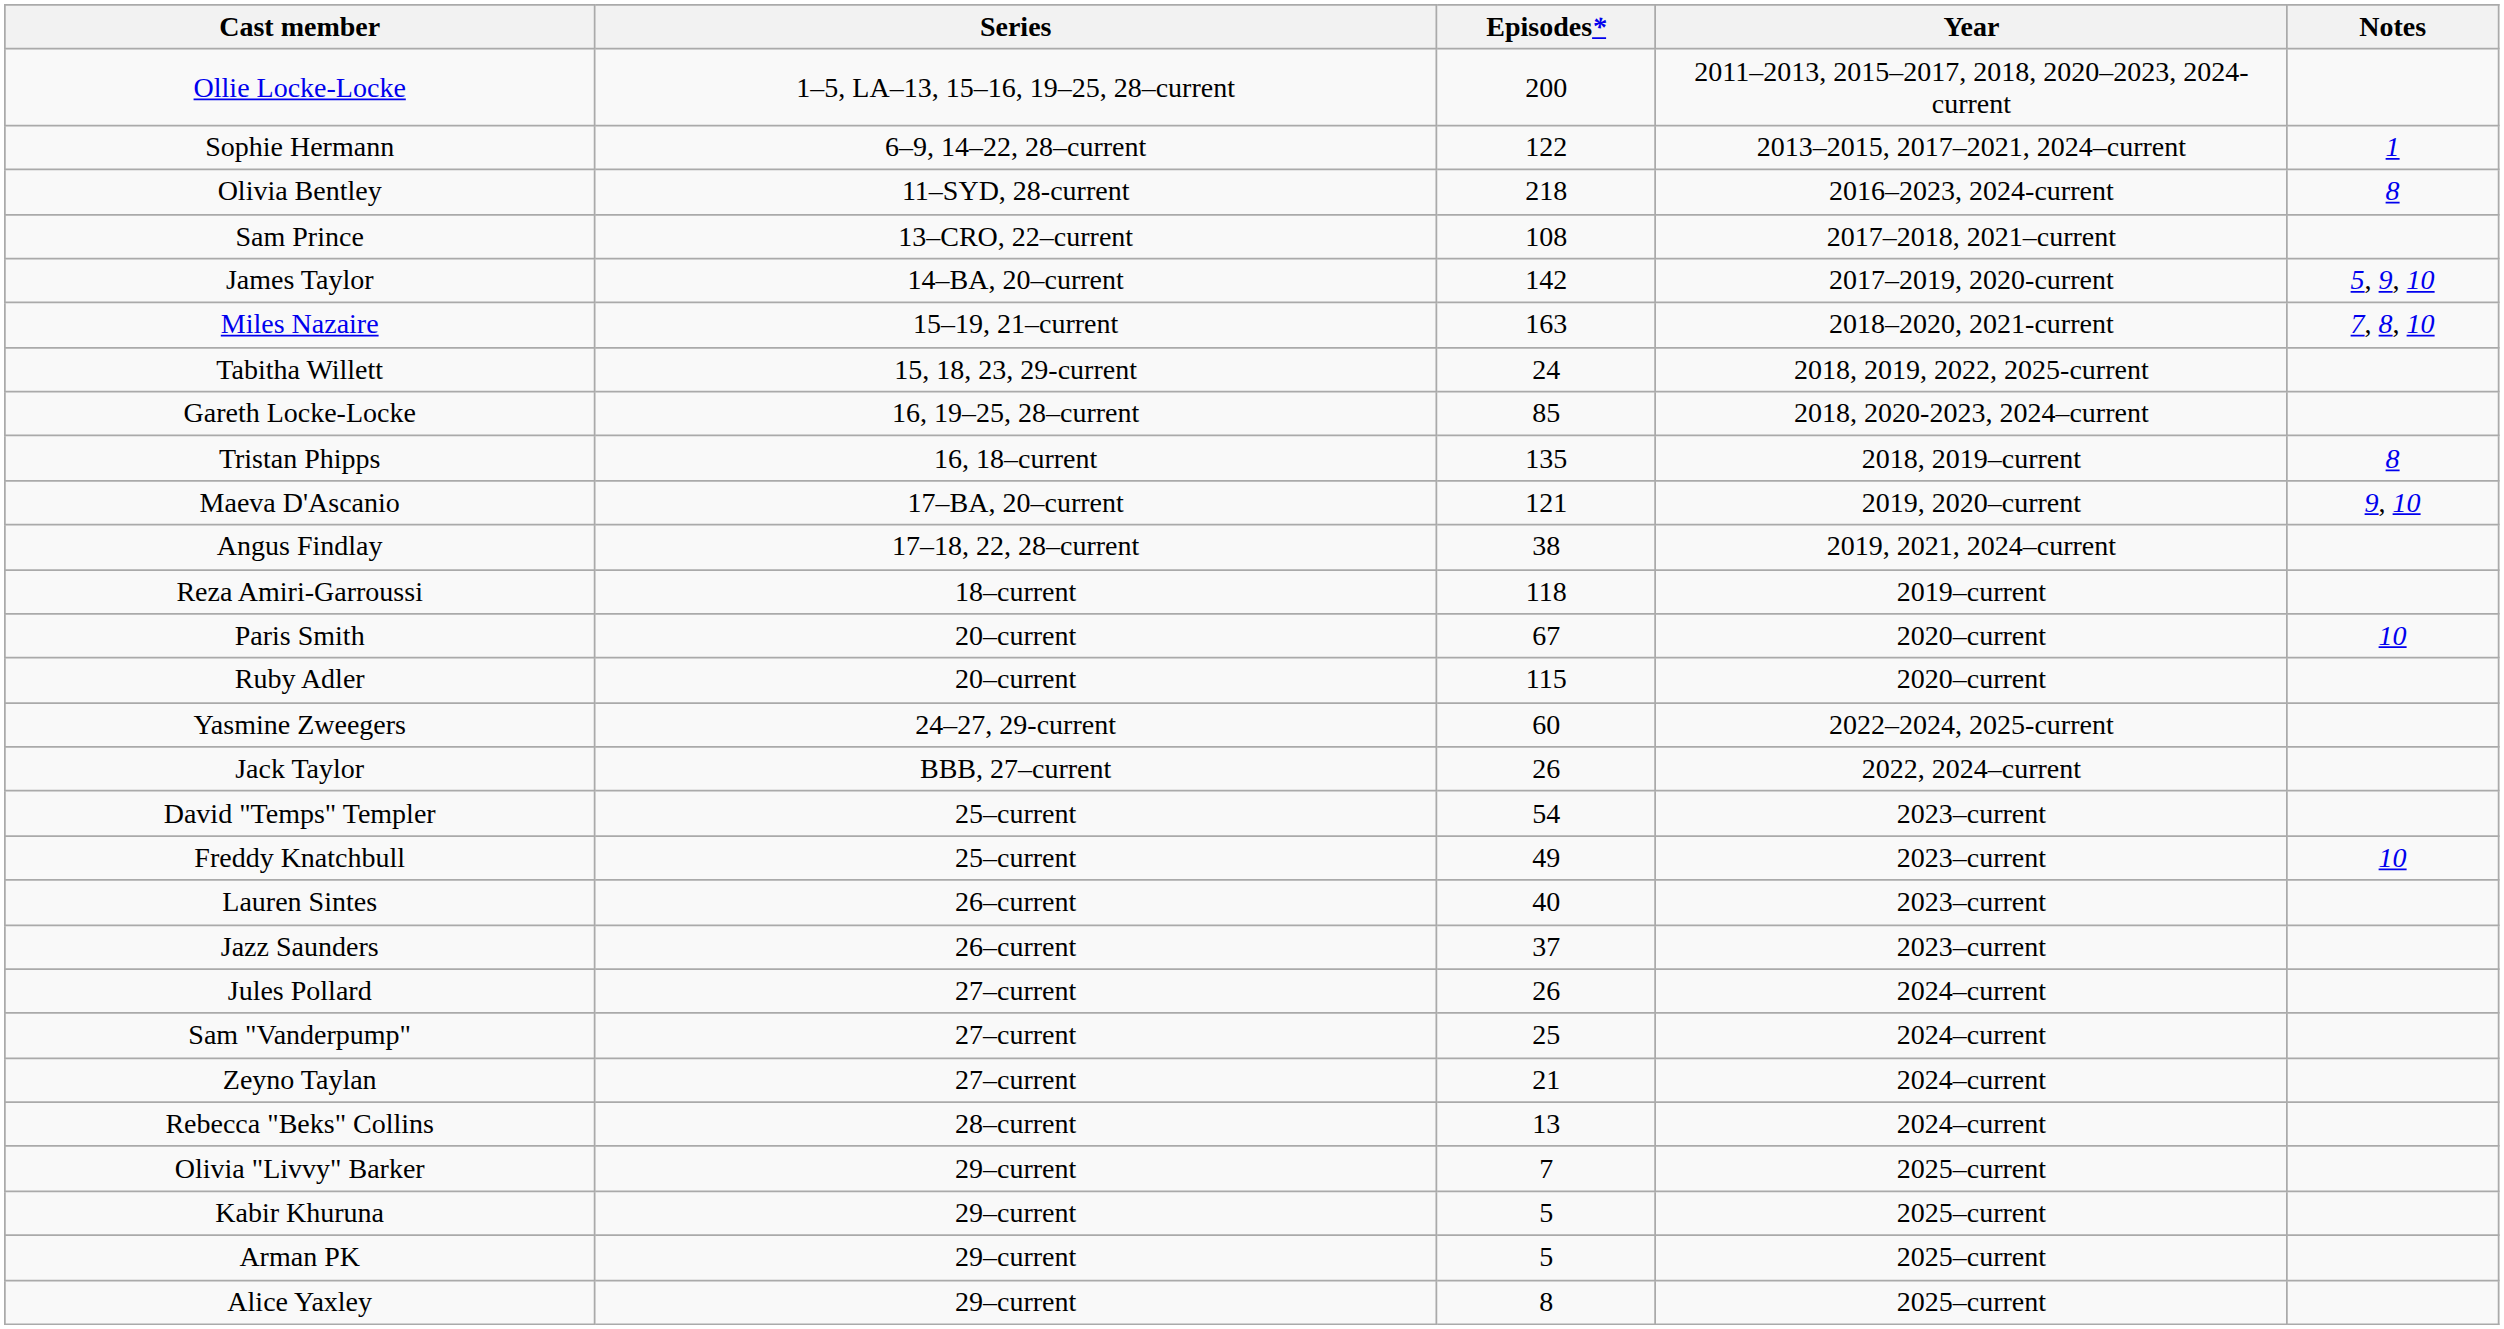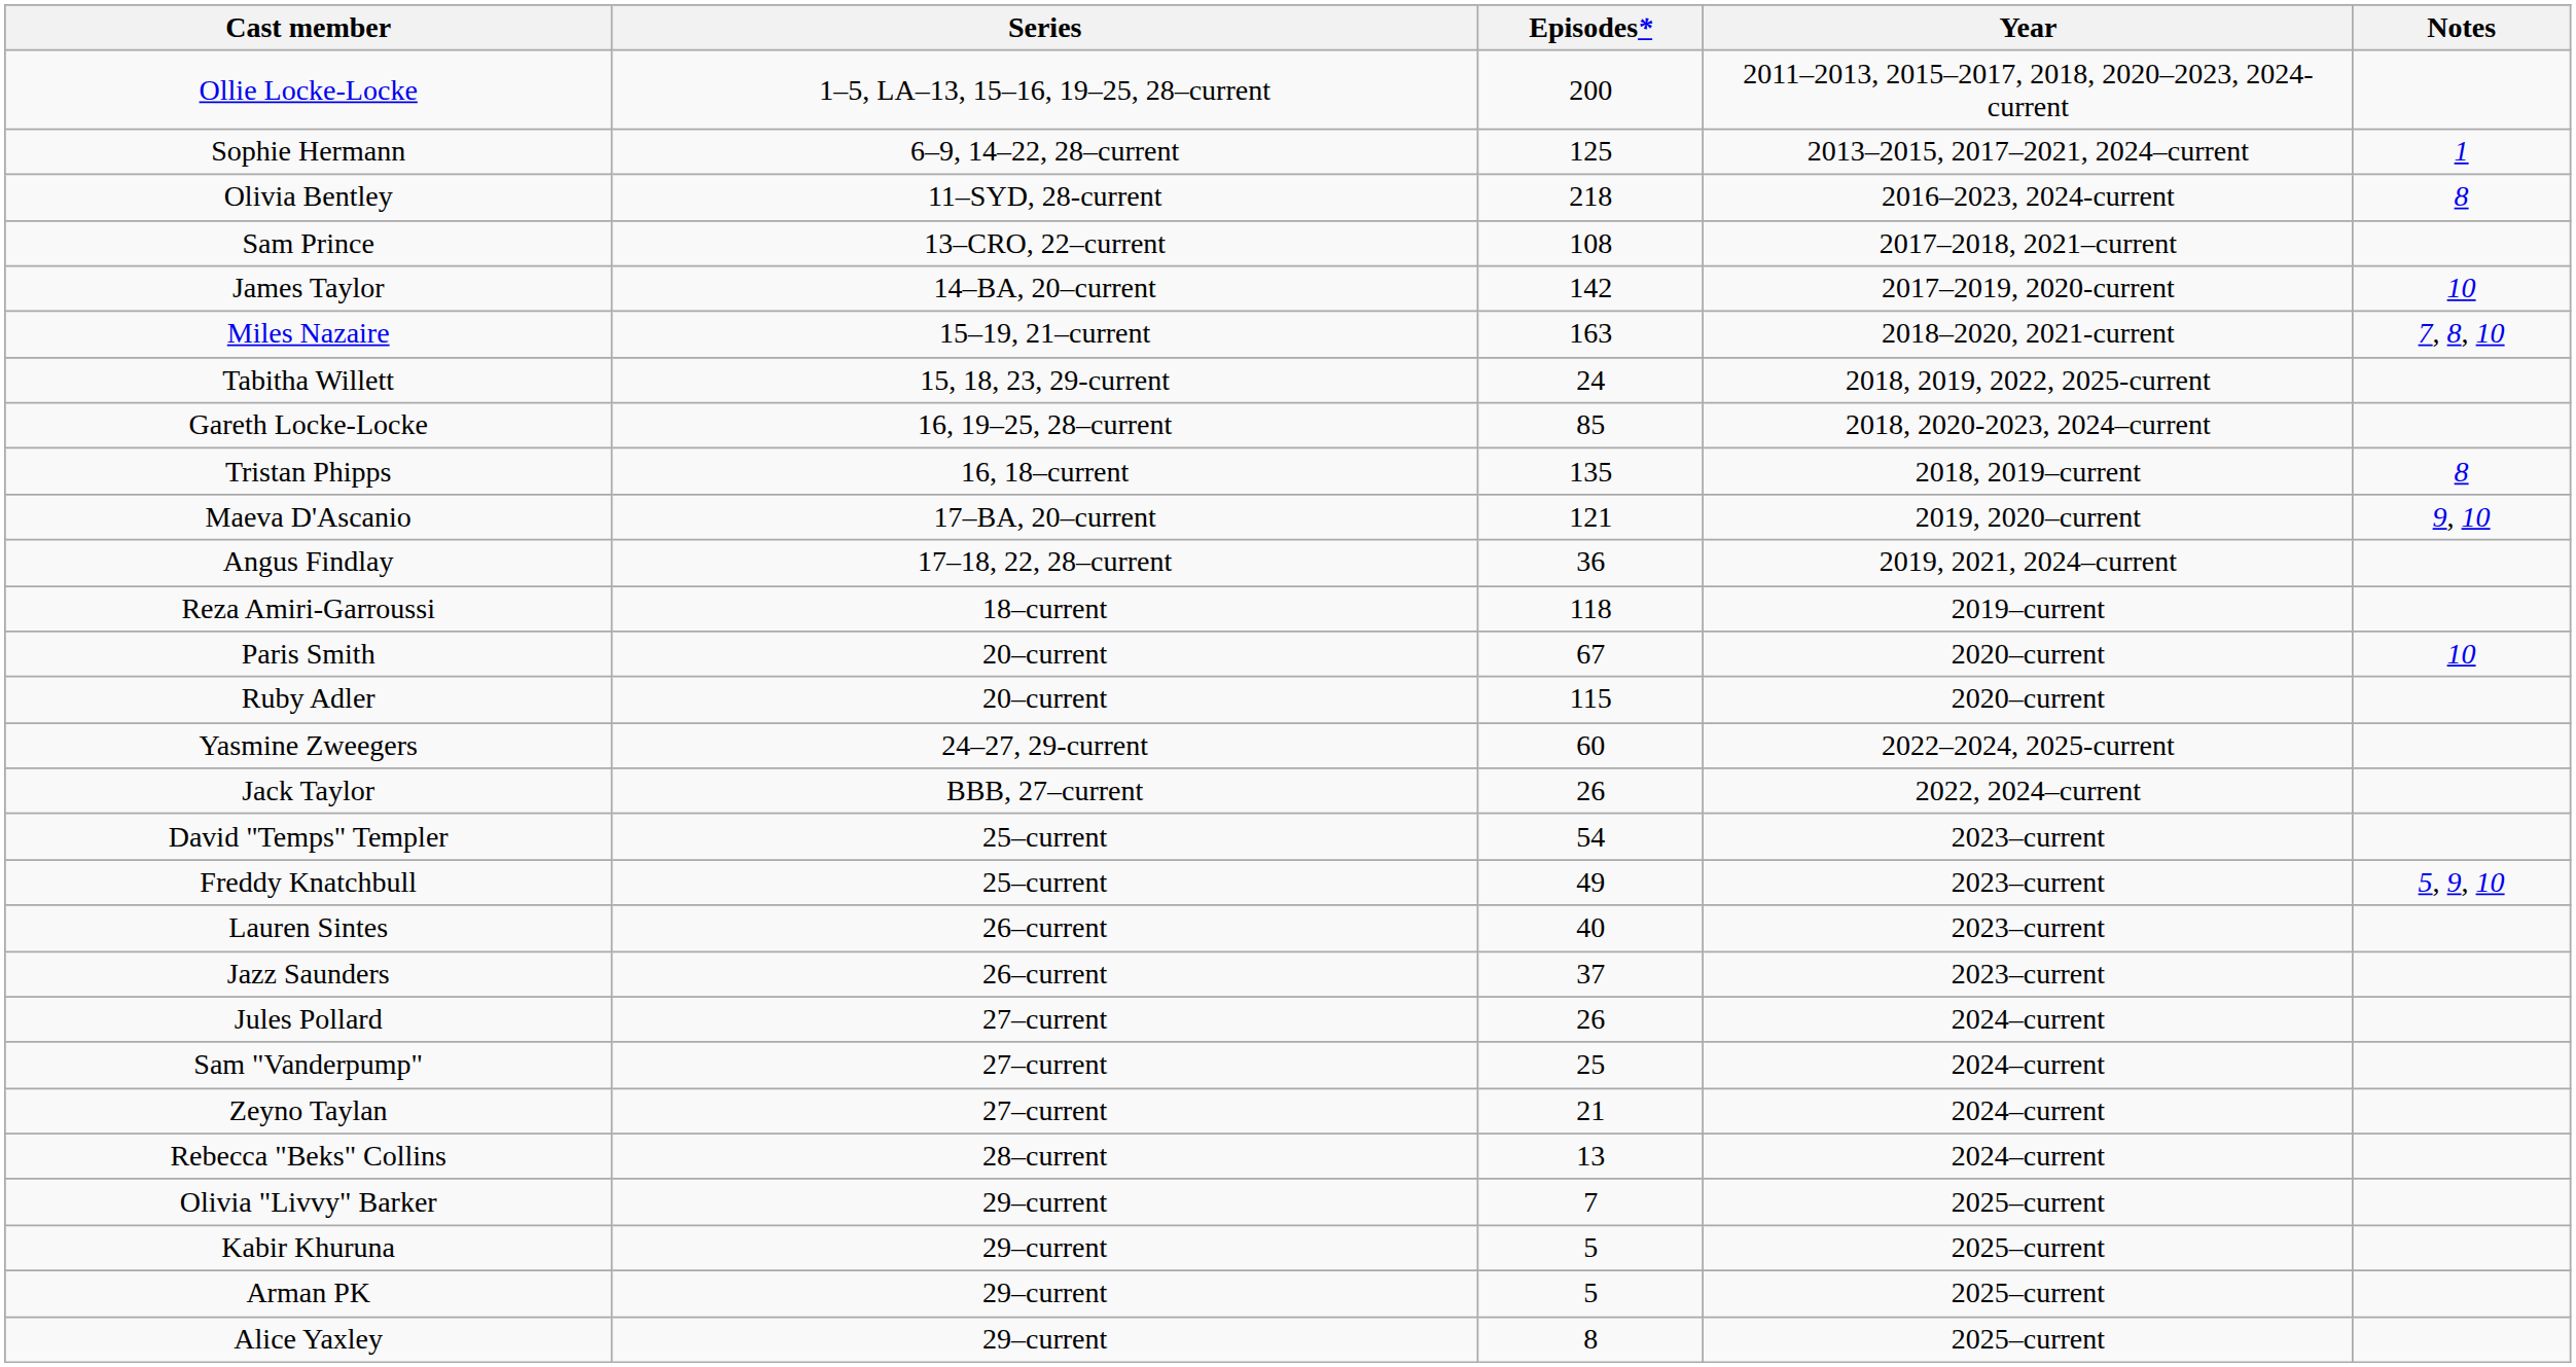Sophie Hermann | Episodes*: 122 -> 125
James Taylor | Notes: 5, 9, 10 -> 10
Angus Findlay | Episodes*: 38 -> 36
Freddy Knatchbull | Notes: 10 -> 5, 9, 10
